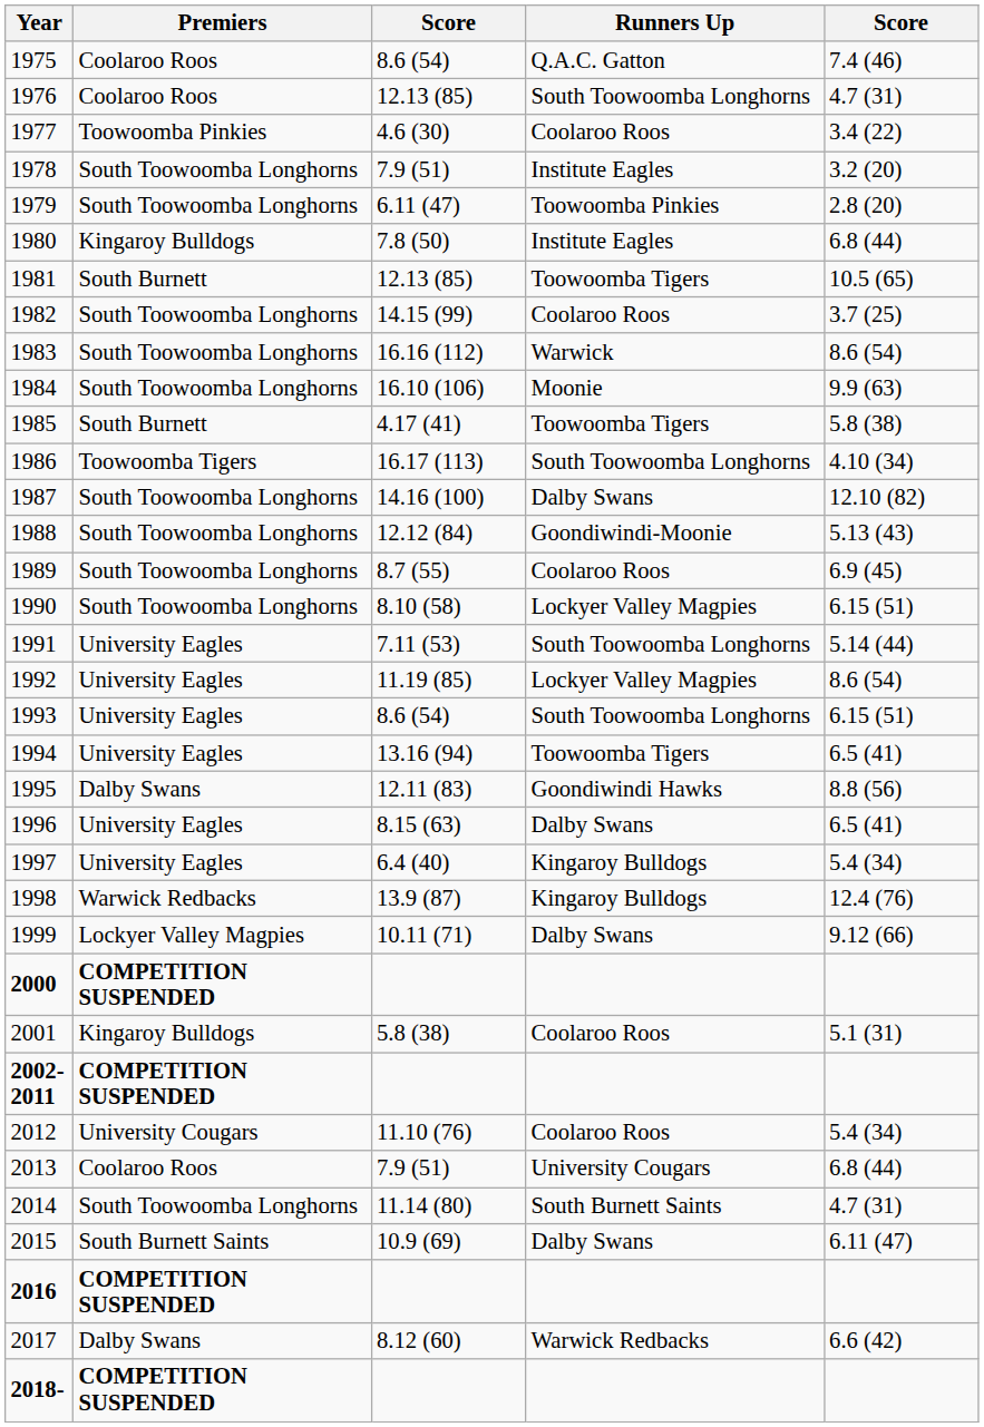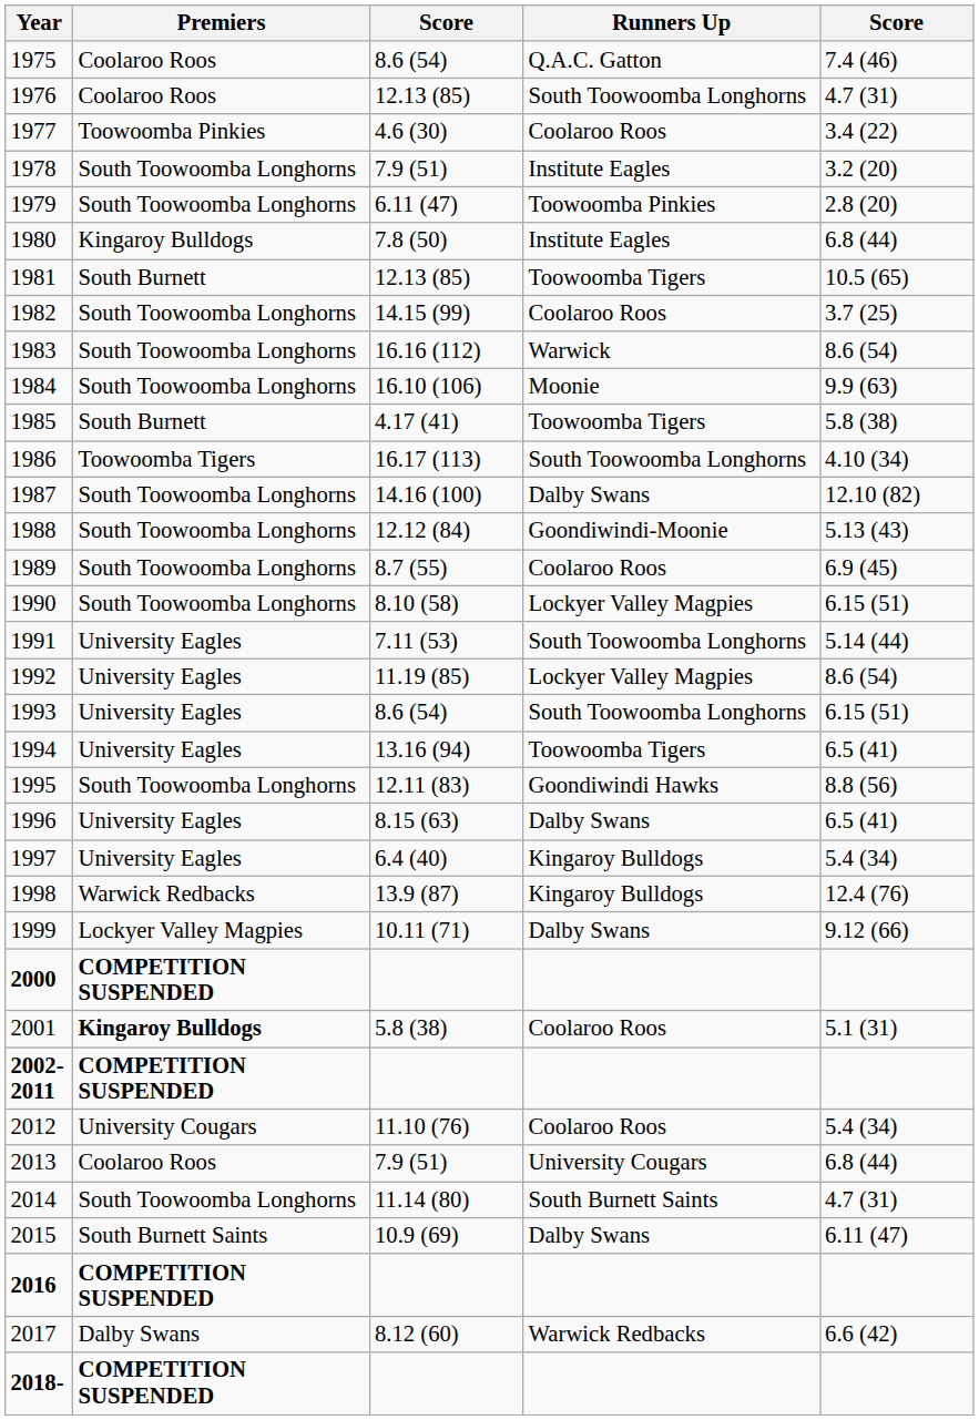1995 | Premiers: Dalby Swans -> South Toowoomba Longhorns
2001 | Premiers: normal -> bold
